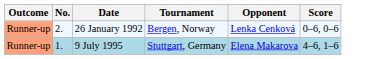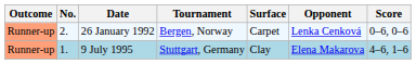+ column: Surface | Carpet | Clay
